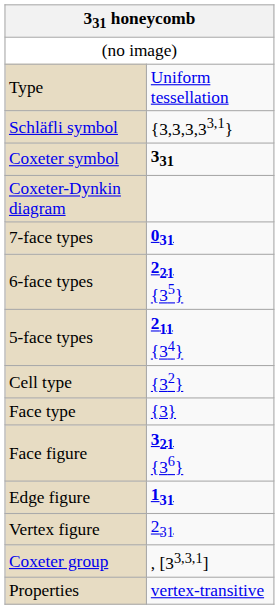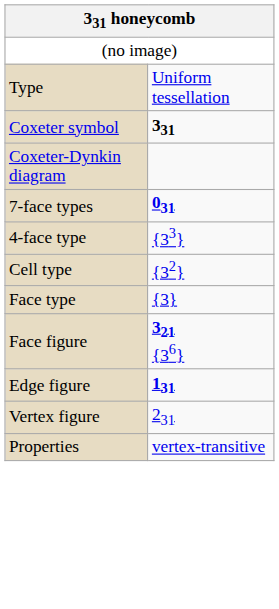- row: Schläfli symbol | {3,3,3,33,1}
- row: 6-face types | 221 {35}
- row: 5-face types | 211 {34}
+ row: 4-face type | {33}
- row: Coxeter group | , [33,3,1]
